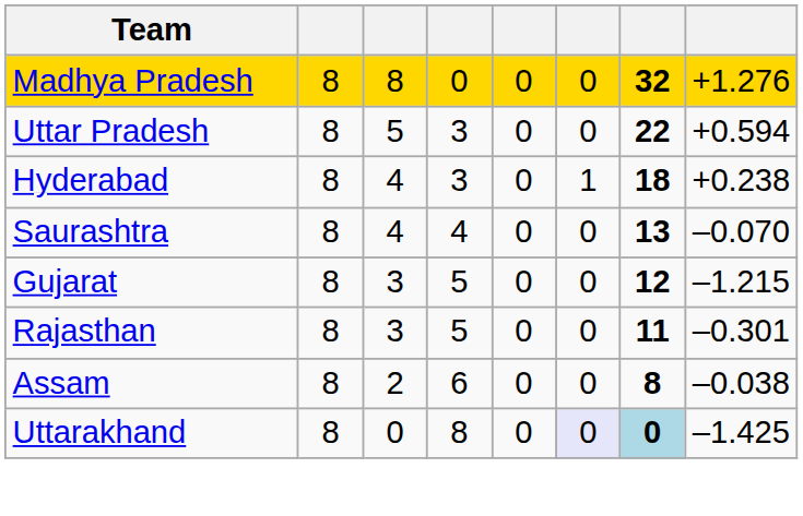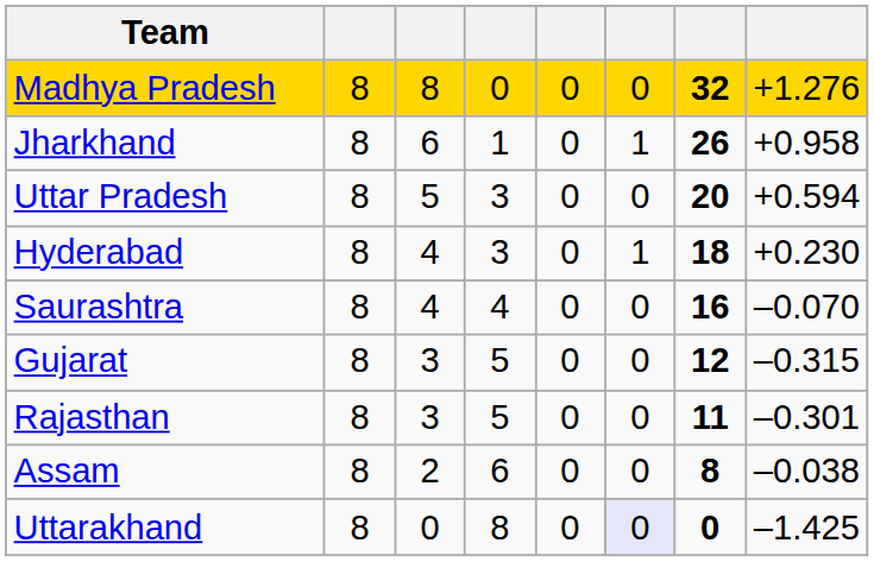+ row: Jharkhand | 8 | 6 | 1 | 0 | 1 | 26 | +0.958
Uttar Pradesh | column 7: 22 -> 20
Hyderabad | column 8: +0.238 -> +0.230
Saurashtra | column 7: 13 -> 16
Gujarat | column 8: –1.215 -> –0.315
Uttarakhand | column 7: lightblue background -> no background
